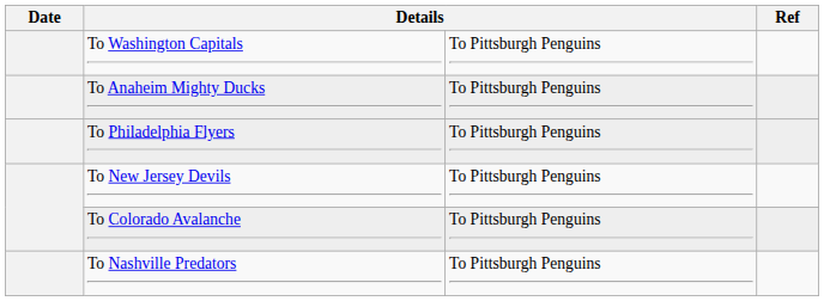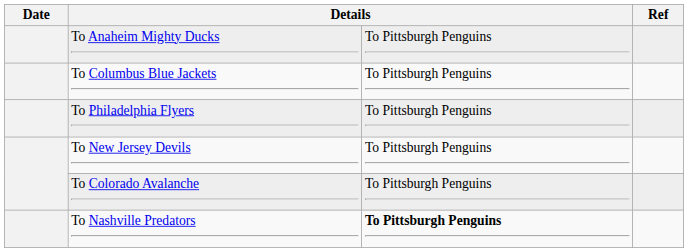- row: To Washington Capitals | To Pittsburgh Penguins
+ row: To Columbus Blue Jackets | To Pittsburgh Penguins
To Nashville Predators | column 3: normal -> bold
